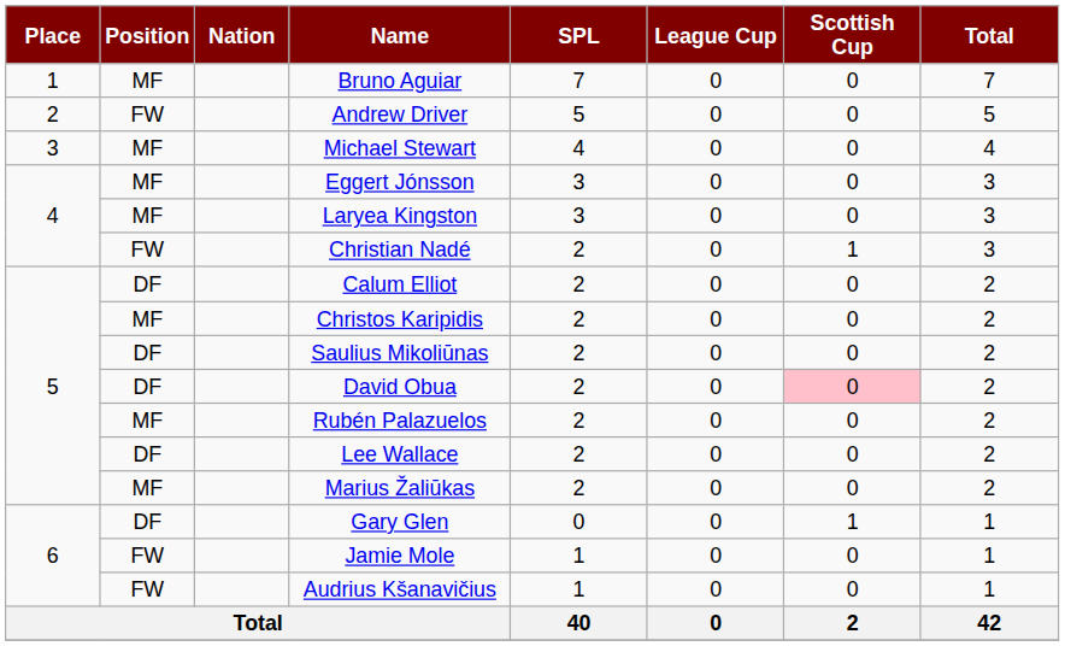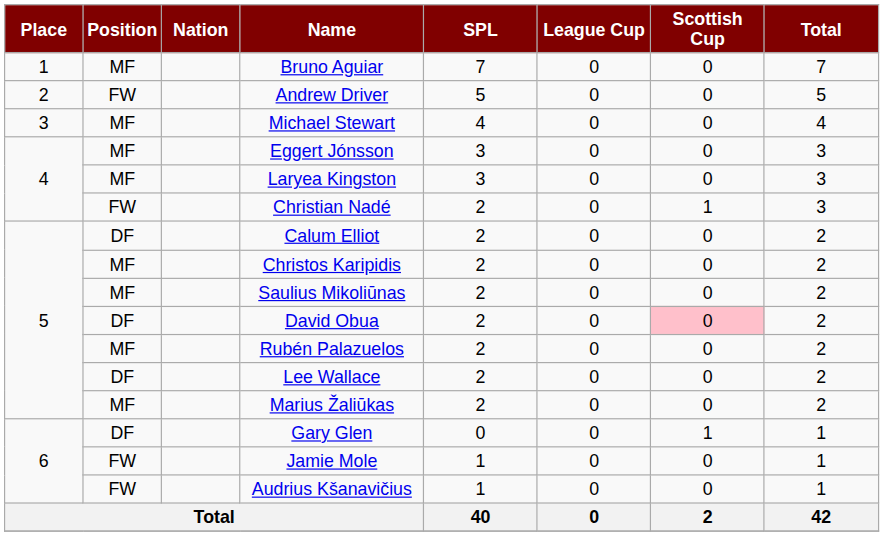Saulius Mikoliūnas | Position: DF -> MF
